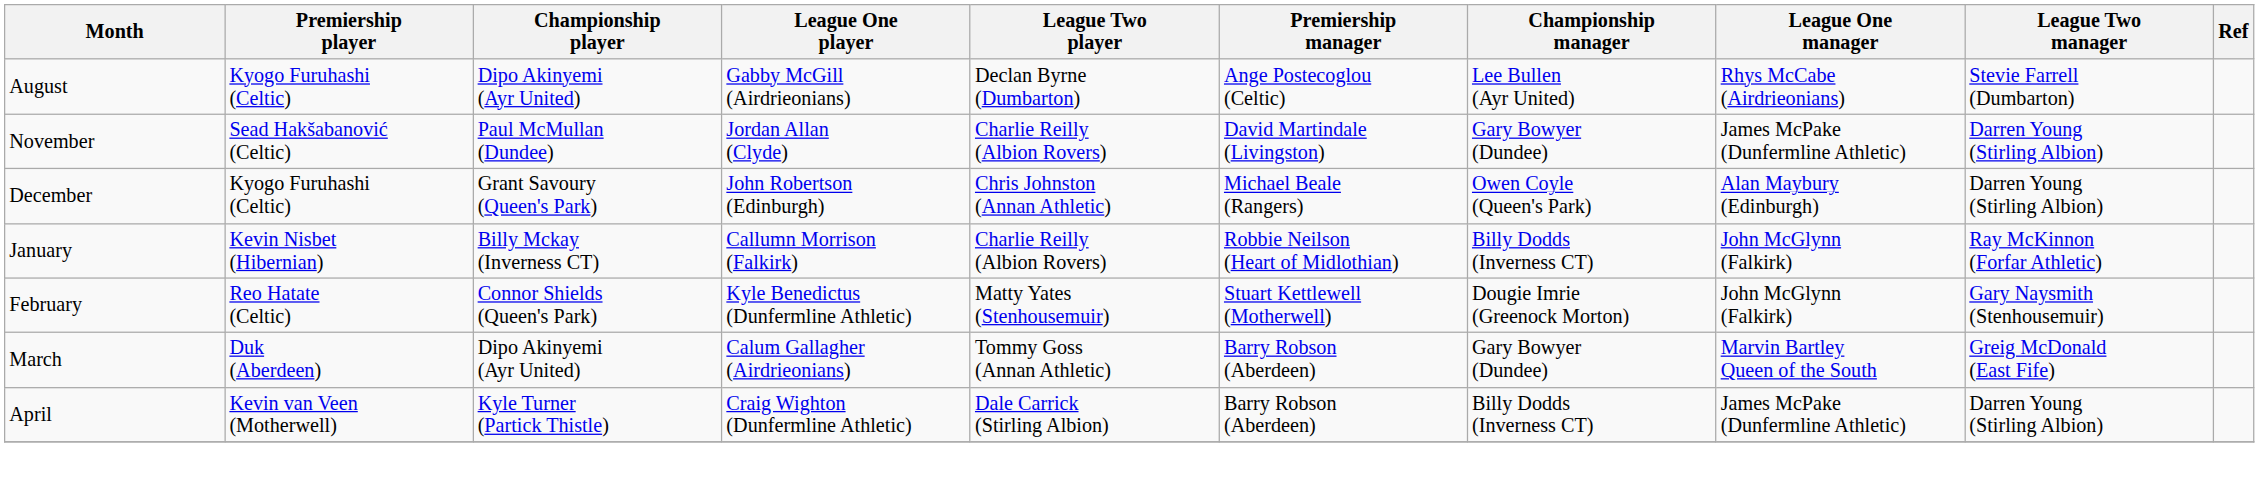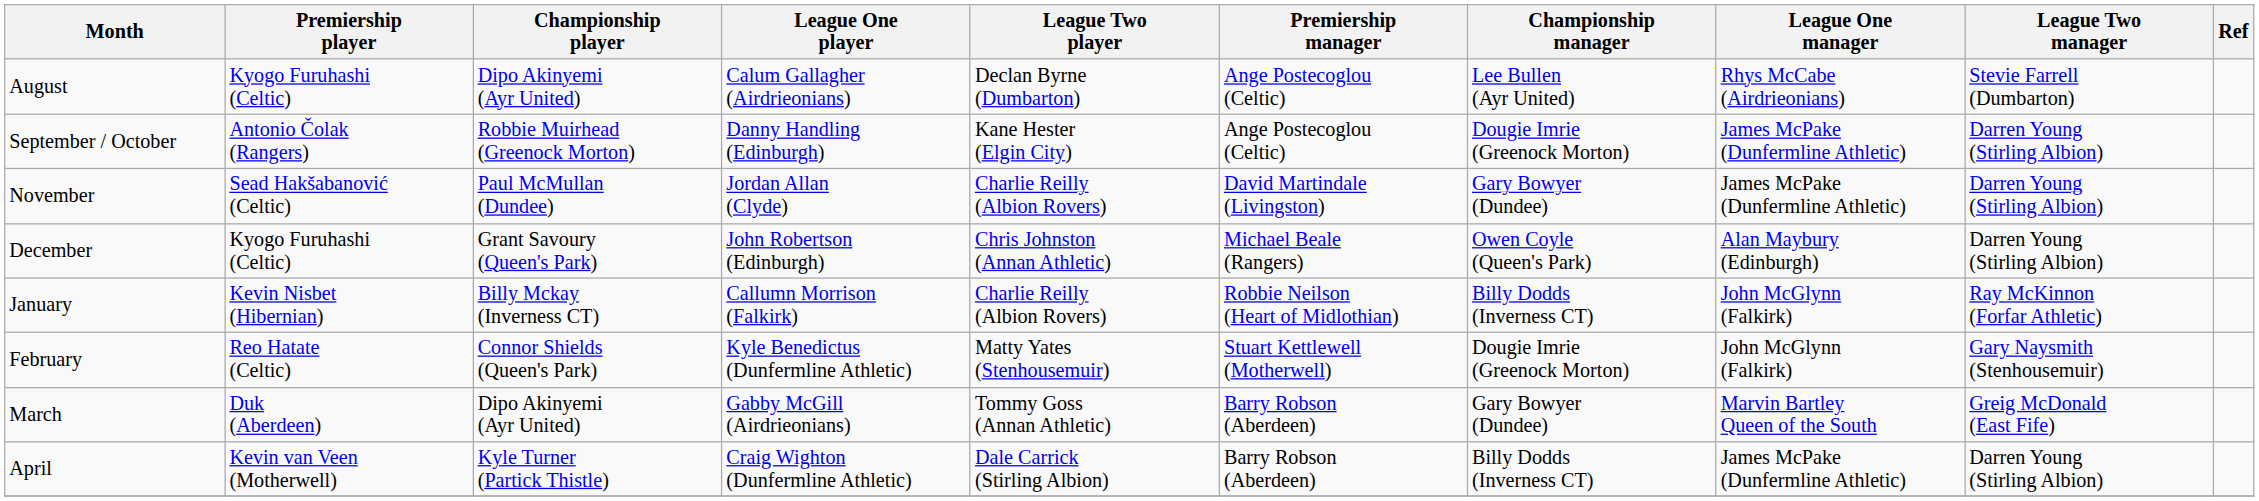August | League One player: Gabby McGill (Airdrieonians) -> Calum Gallagher (Airdrieonians)
+ row: September / October | Antonio Čolak (Rangers) | Robbie Muirhead (Greenock Morton) | Danny Handling (Edinburgh) | Kane Hester (Elgin City) | Ange Postecoglou (Celtic) | Dougie Imrie (Greenock Morton) | James McPake (Dunfermline Athletic) | Darren Young (Stirling Albion)
March | League One player: Calum Gallagher (Airdrieonians) -> Gabby McGill (Airdrieonians)
